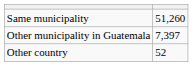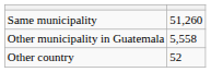Other municipality in Guatemala | column 2: 7,397 -> 5,558
